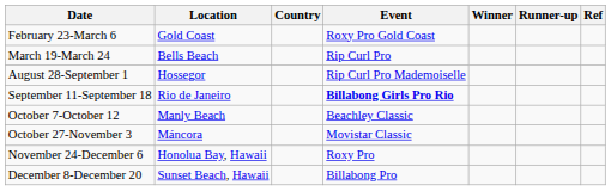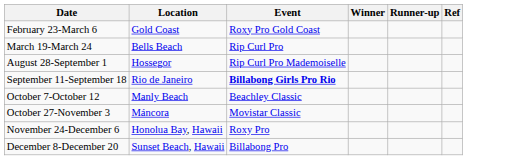- column: Country
